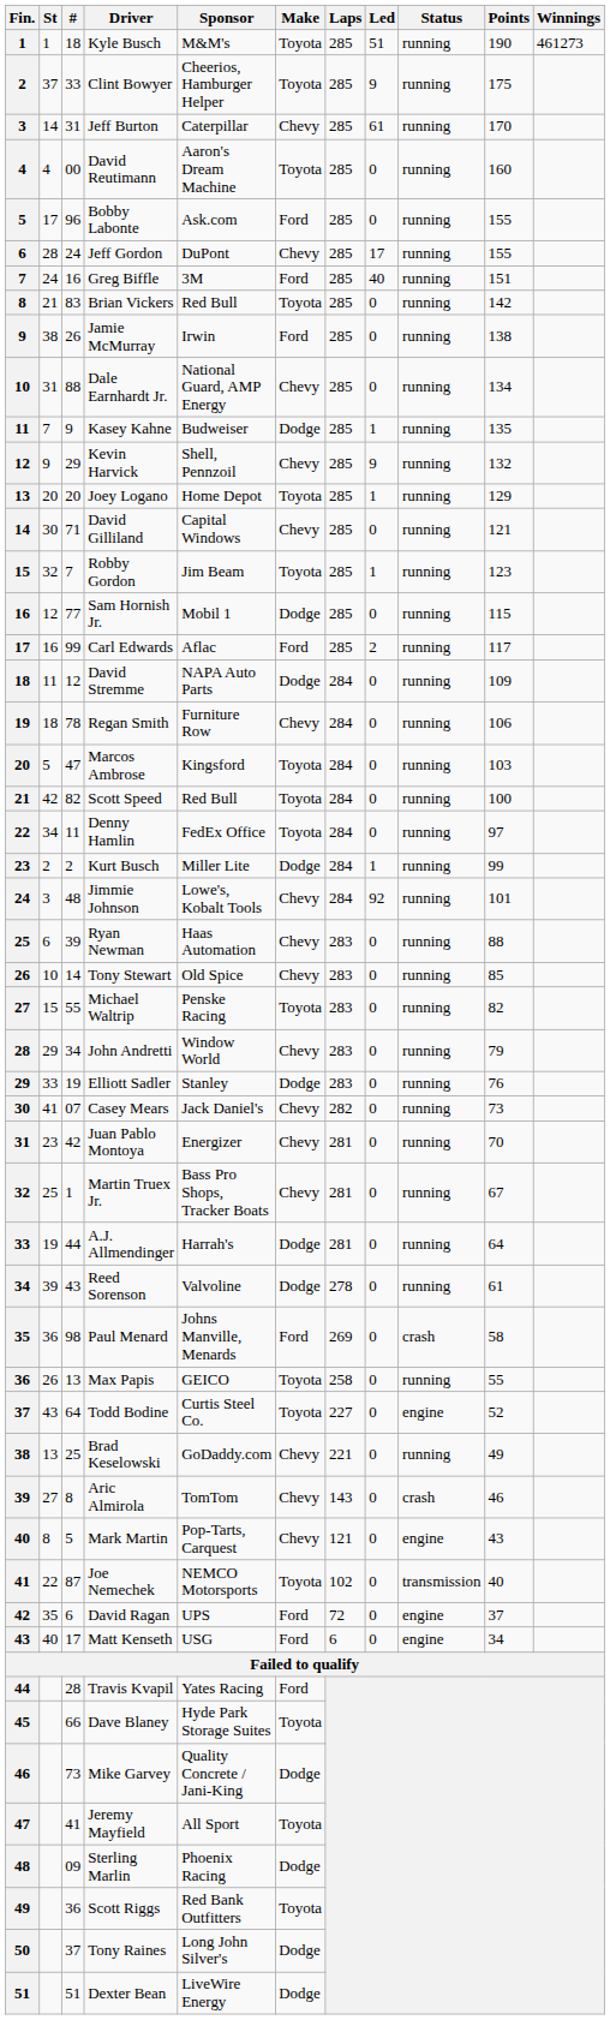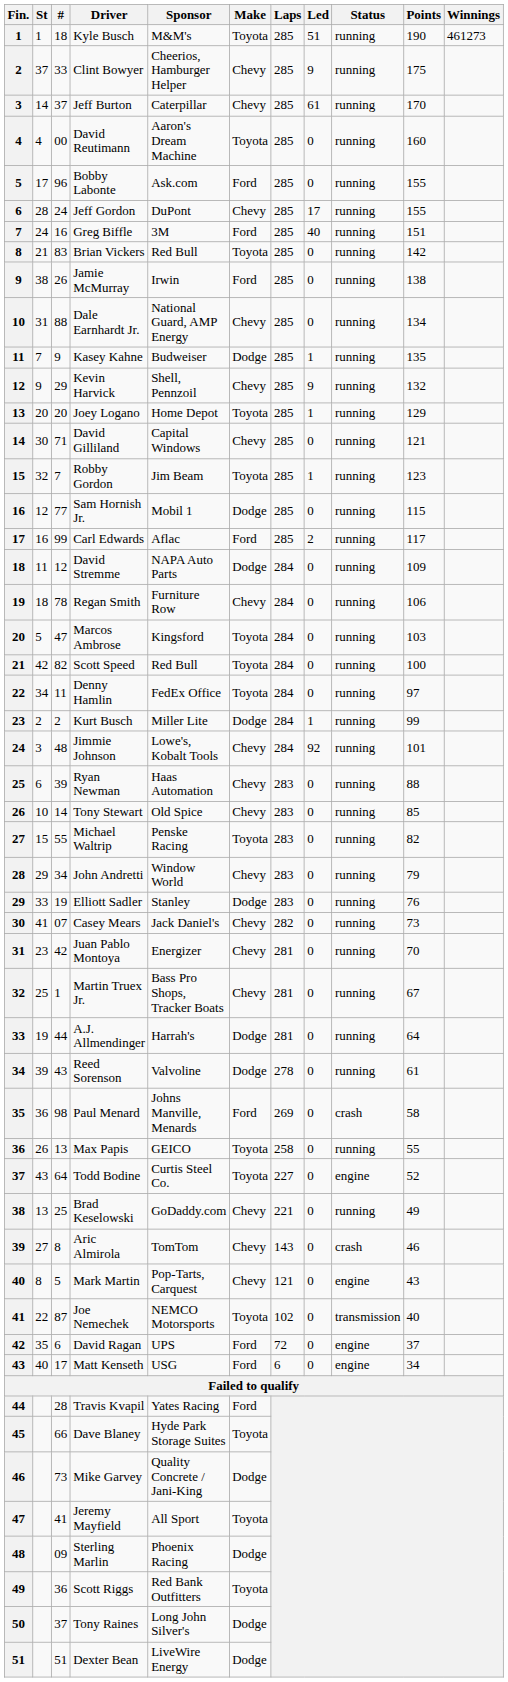Clint Bowyer | Make: Toyota -> Chevy
Jeff Burton | #: 31 -> 37
